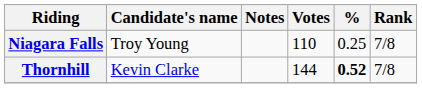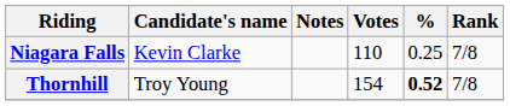Niagara Falls | Candidate's name: Troy Young -> Kevin Clarke
Thornhill | Candidate's name: Kevin Clarke -> Troy Young
Thornhill | Votes: 144 -> 154
